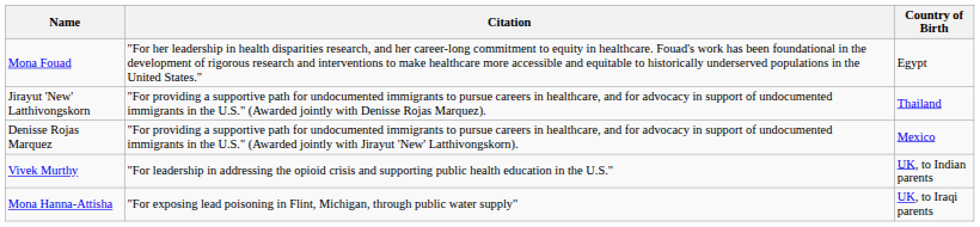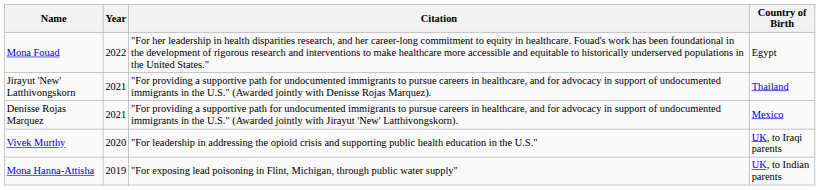+ column: Year | 2022 | 2021 | 2021 | 2020 | 2019
Vivek Murthy | Country of Birth: UK, to Indian parents -> UK, to Iraqi parents
Mona Hanna-Attisha | Country of Birth: UK, to Iraqi parents -> UK, to Indian parents
